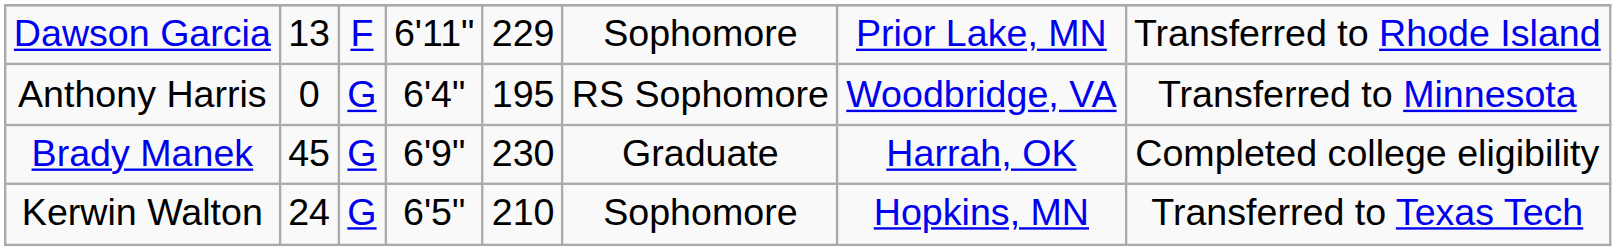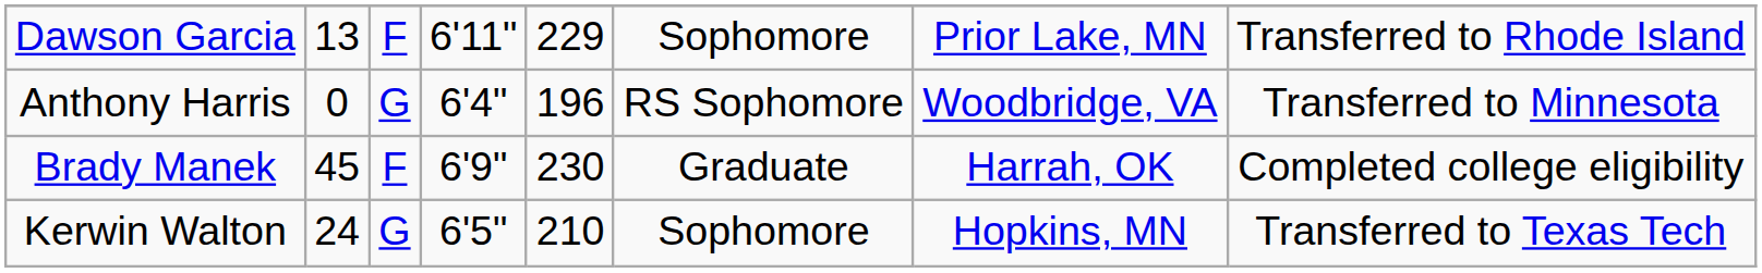Anthony Harris | column 5: 195 -> 196
Brady Manek | column 3: G -> F
